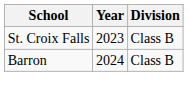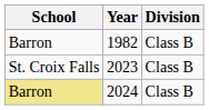+ row: Barron | 1982 | Class B
2024 | School: no background -> khaki background
